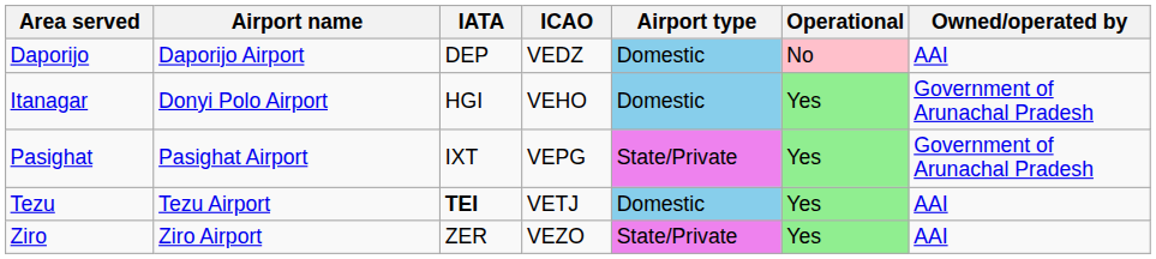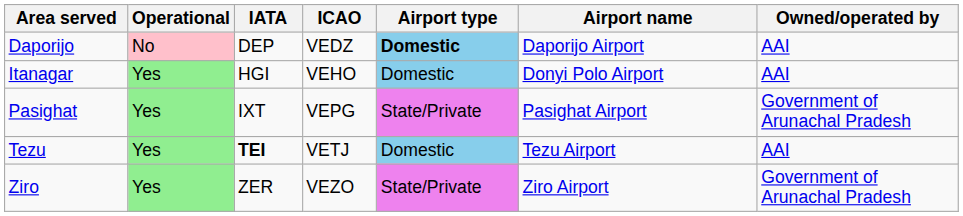columns swapped: Airport name <-> Operational
Daporijo | Airport type: normal -> bold
Itanagar | Owned/operated by: Government of Arunachal Pradesh -> AAI
Ziro | Owned/operated by: AAI -> Government of Arunachal Pradesh
